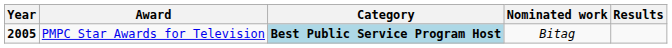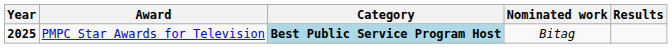PMPC Star Awards for Television | Year: 2005 -> 2025
